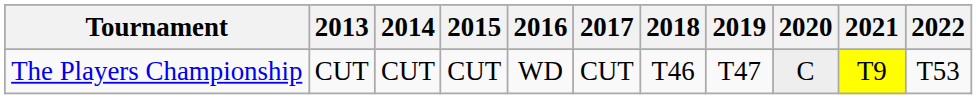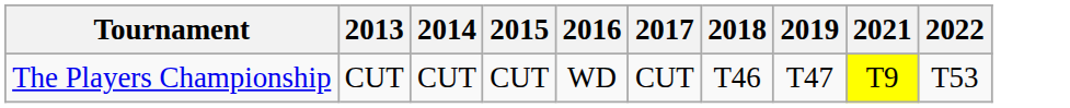- column: 2020 | C
